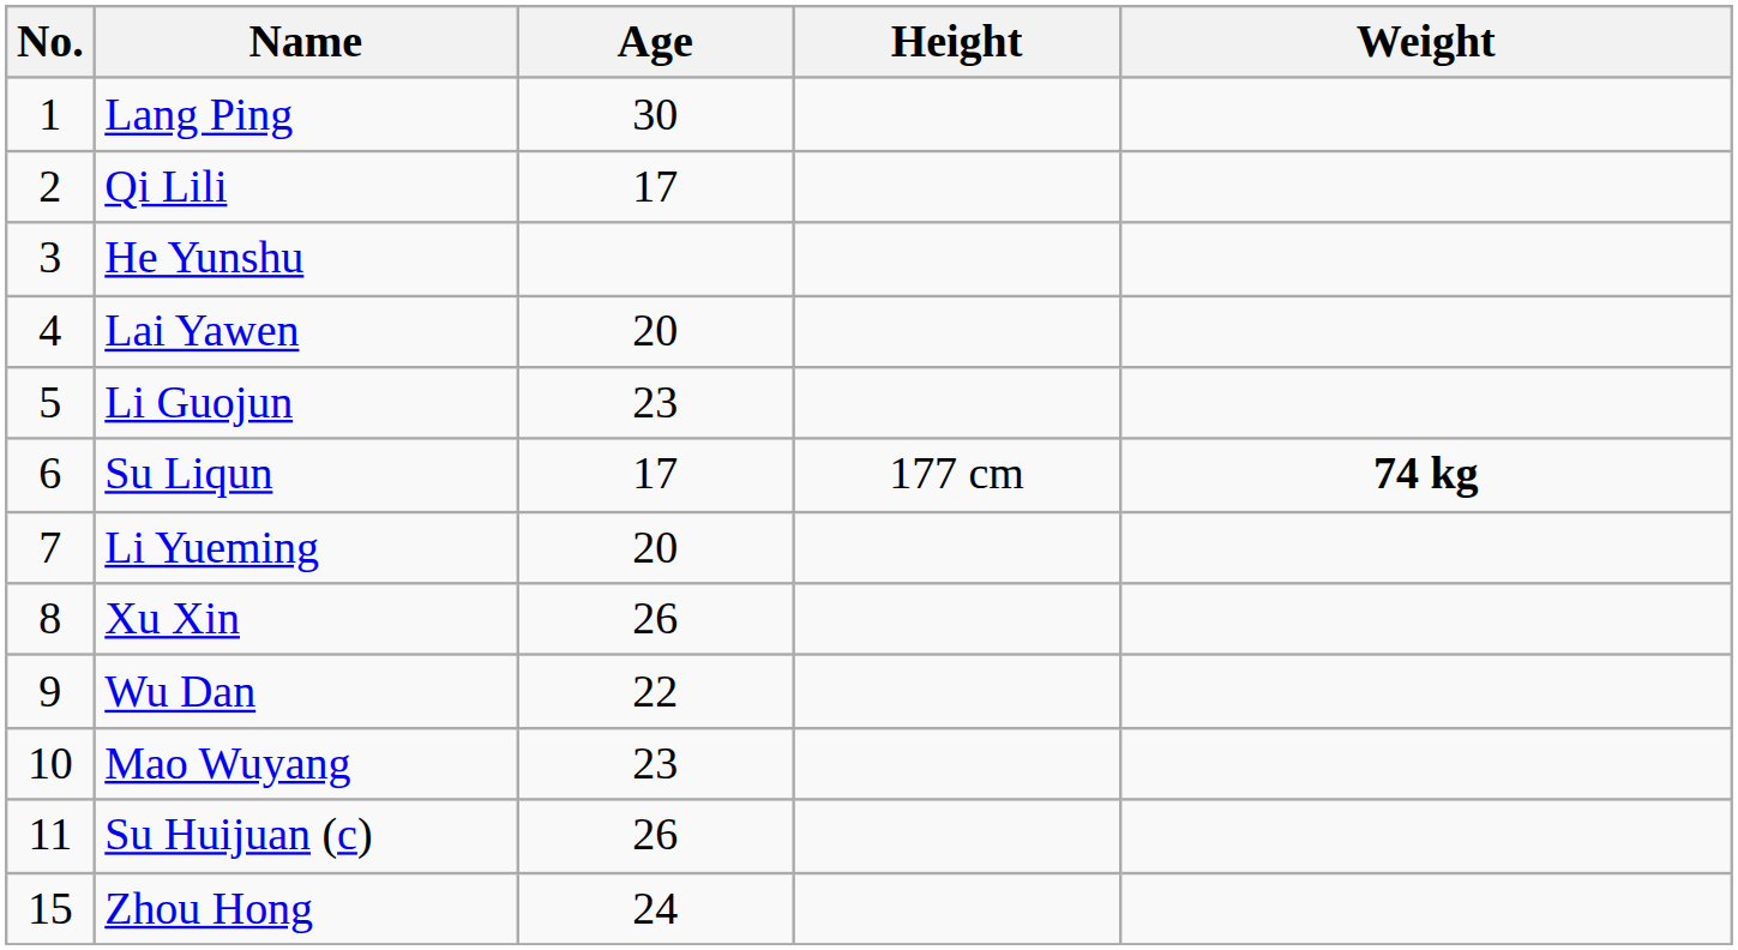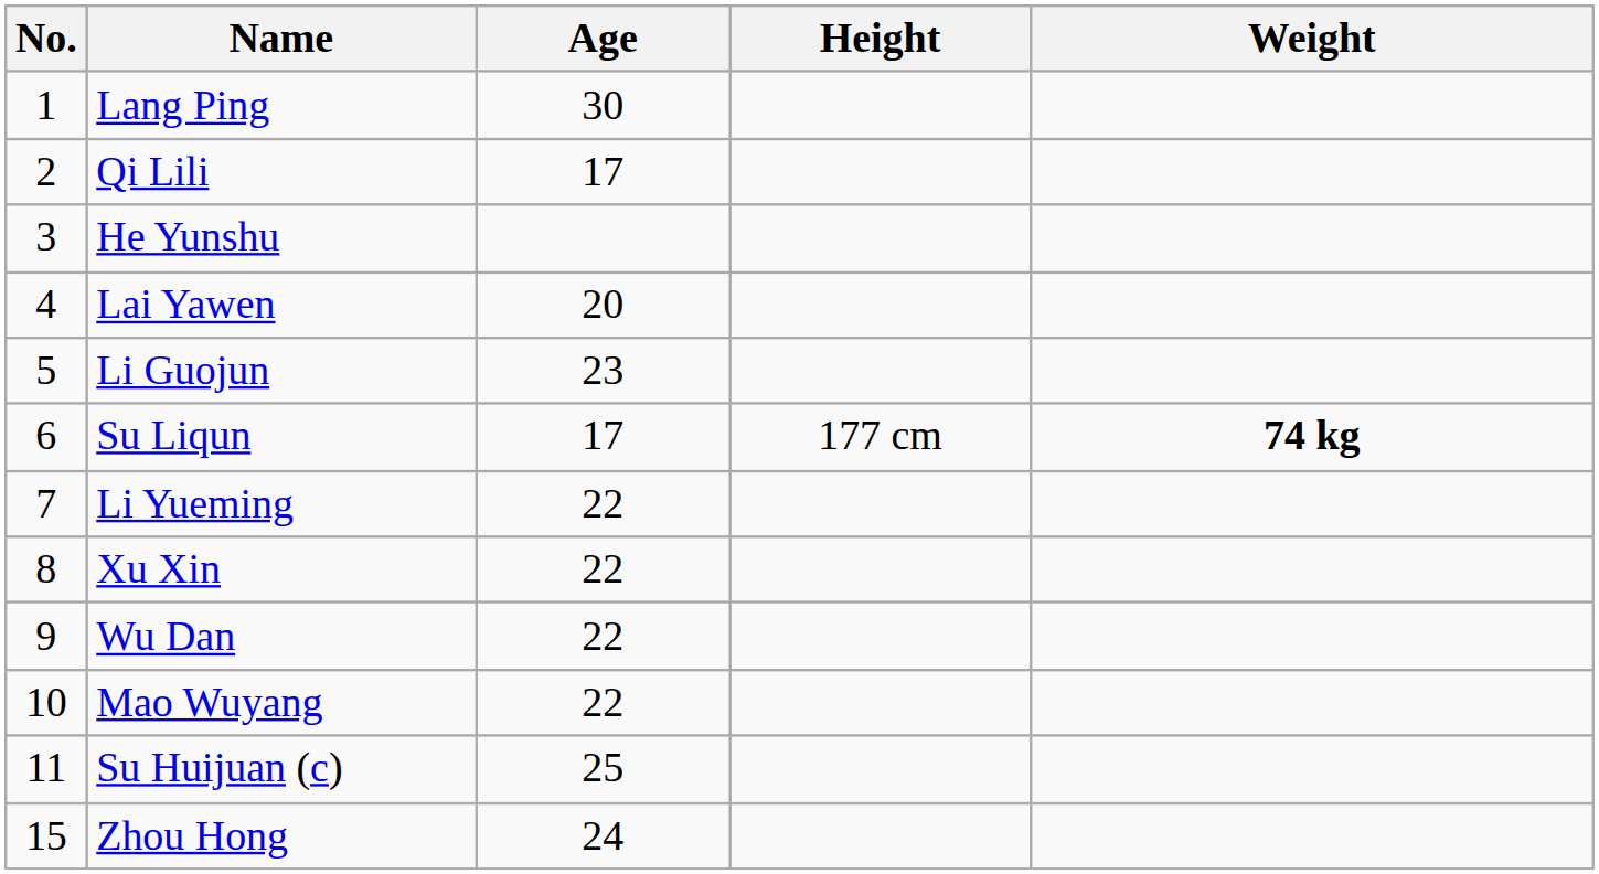Li Yueming | Age: 20 -> 22
Xu Xin | Age: 26 -> 22
Mao Wuyang | Age: 23 -> 22
Su Huijuan (c) | Age: 26 -> 25
